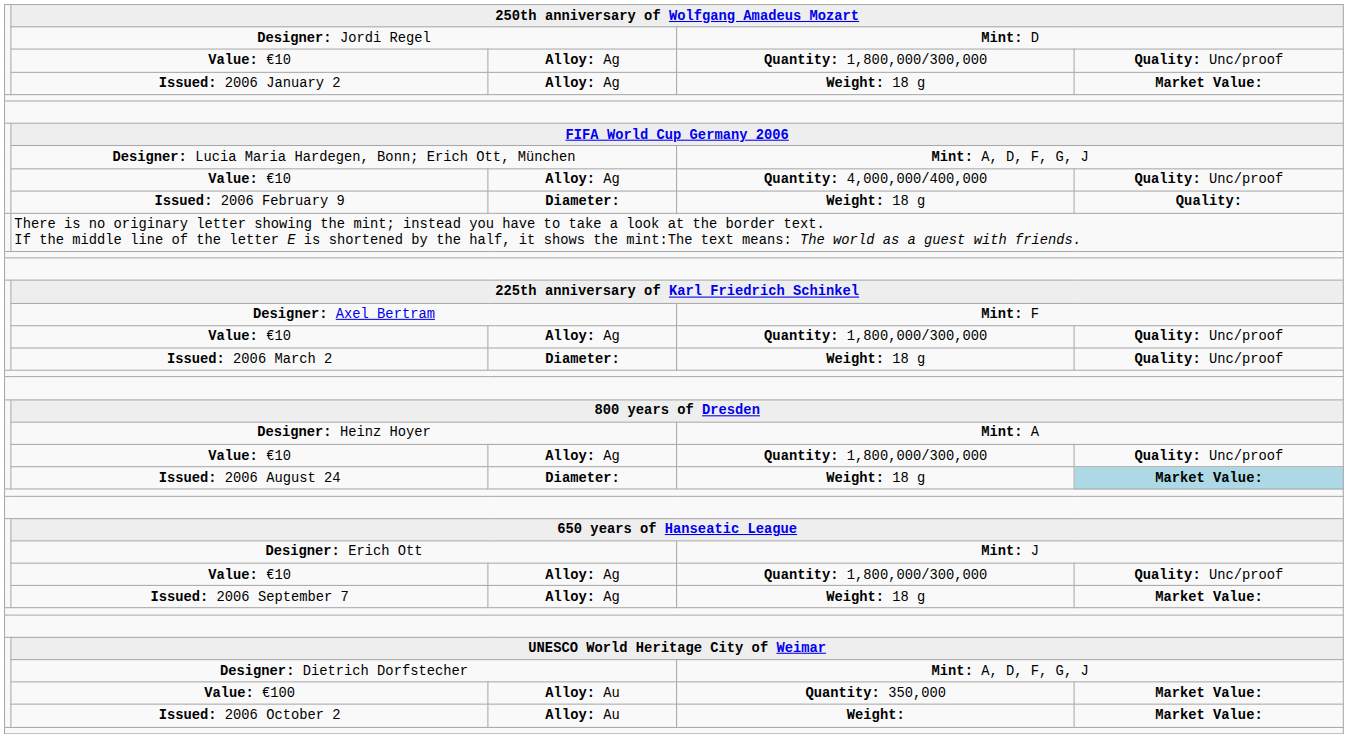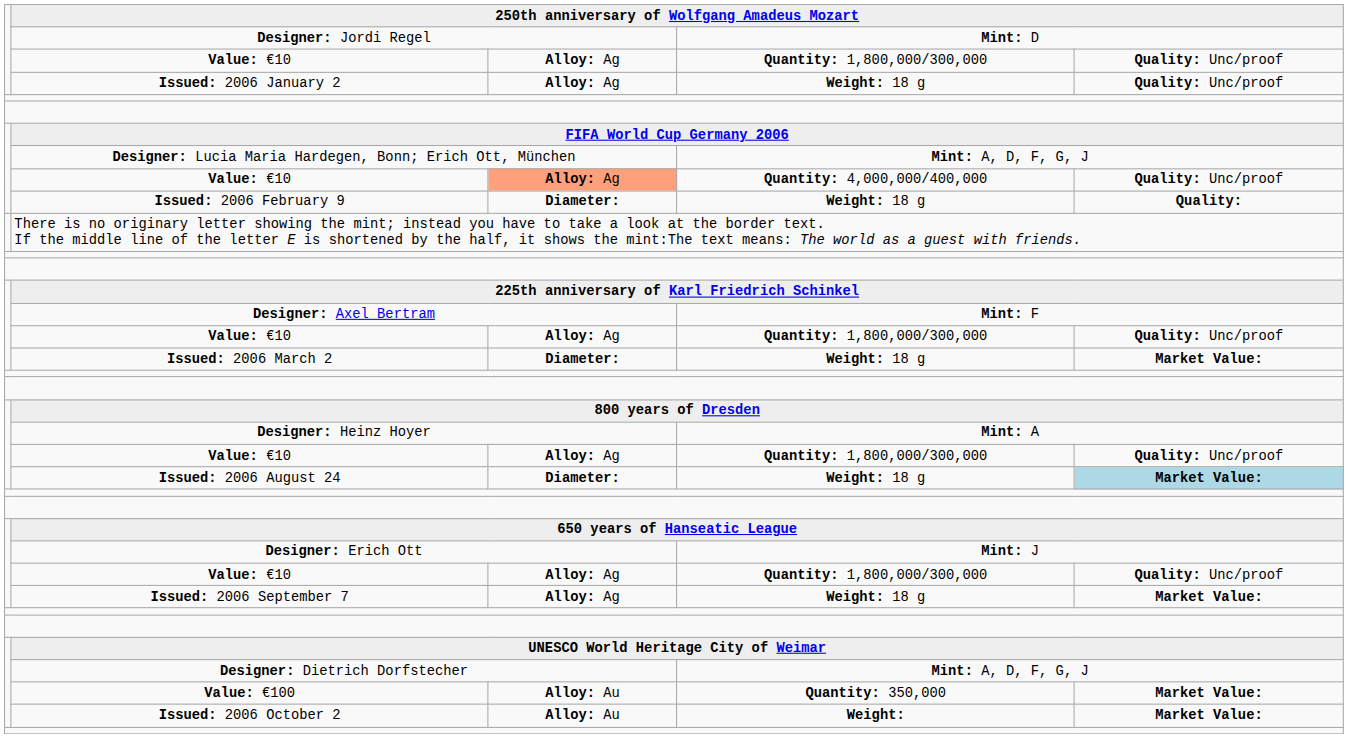Issued: 2006 January 2 | column 5: Market Value: -> Quality: Unc/proof
Value: €10 / Quantity: 4,000,000/400,000 | column 3: no background -> lightsalmon background
Issued: 2006 March 2 | column 5: Quality: Unc/proof -> Market Value:
